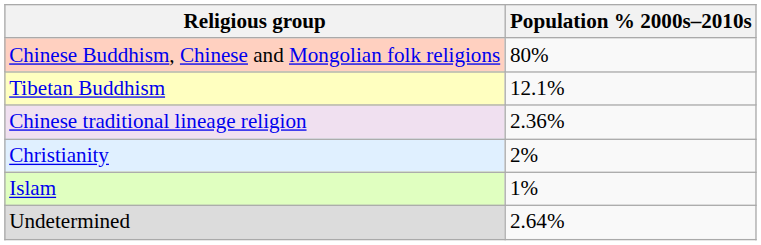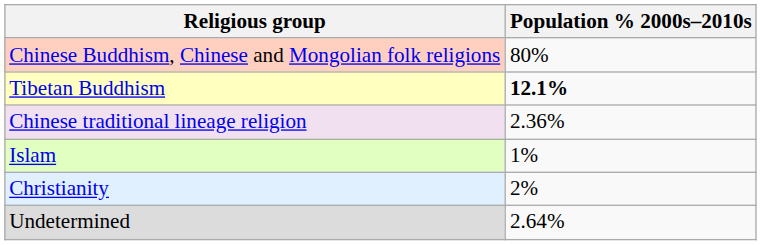Tibetan Buddhism | Population % 2000s–2010s: normal -> bold
rows swapped: Christianity <-> Islam
